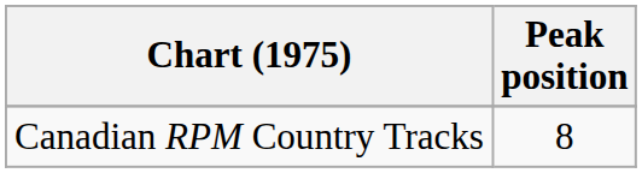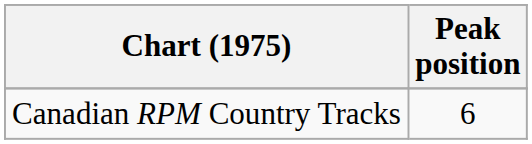Canadian RPM Country Tracks | Peak position: 8 -> 6
